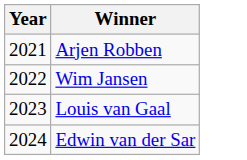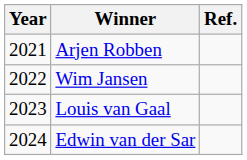+ column: Ref.
